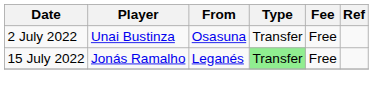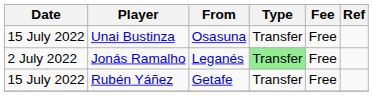Unai Bustinza | Date: 2 July 2022 -> 15 July 2022
Jonás Ramalho | Date: 15 July 2022 -> 2 July 2022
+ row: 15 July 2022 | Rubén Yáñez | Getafe | Transfer | Free
